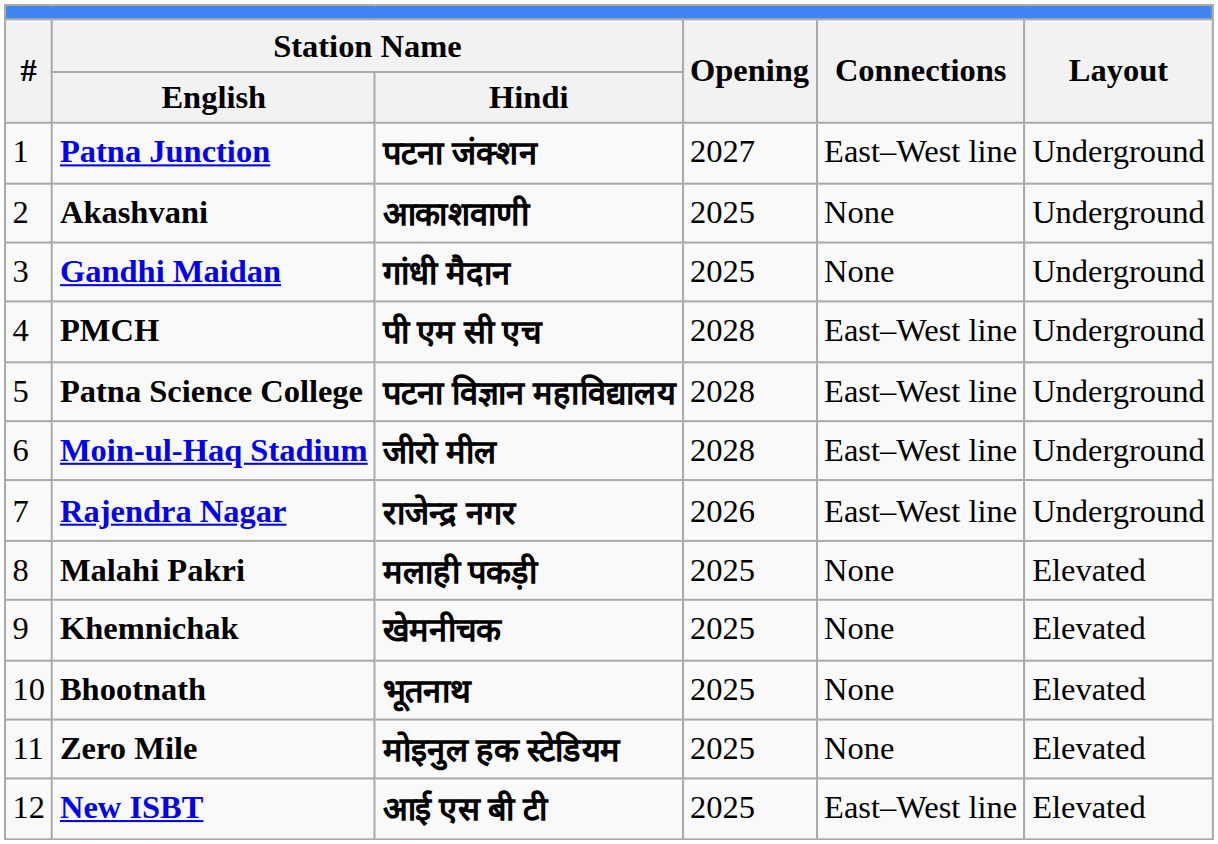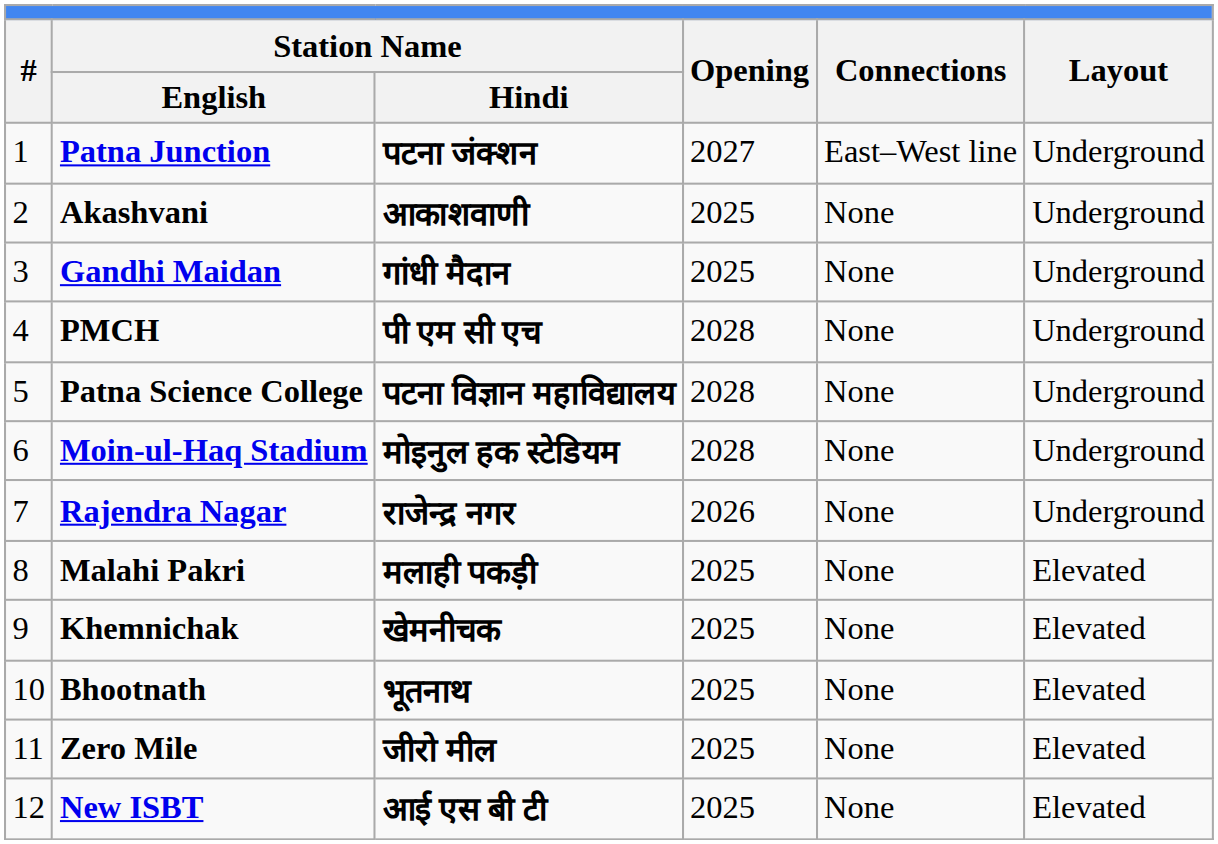PMCH | Connections: East–West line -> None
Patna Science College | Connections: East–West line -> None
Moin-ul-Haq Stadium | Station Name / Hindi: जीरो मील -> मोइनुल हक स्टेडियम
Moin-ul-Haq Stadium | Connections: East–West line -> None
Rajendra Nagar | Connections: East–West line -> None
Zero Mile | Station Name / Hindi: मोइनुल हक स्टेडियम -> जीरो मील
New ISBT | Connections: East–West line -> None
